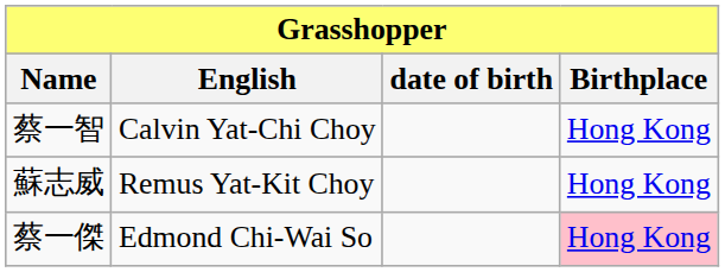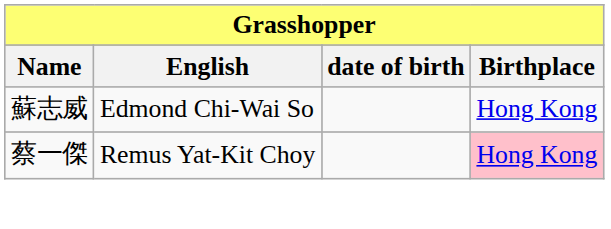- row: 蔡一智 | Calvin Yat-Chi Choy | Hong Kong
蘇志威 | English: Remus Yat-Kit Choy -> Edmond Chi-Wai So
蔡一傑 | English: Edmond Chi-Wai So -> Remus Yat-Kit Choy
